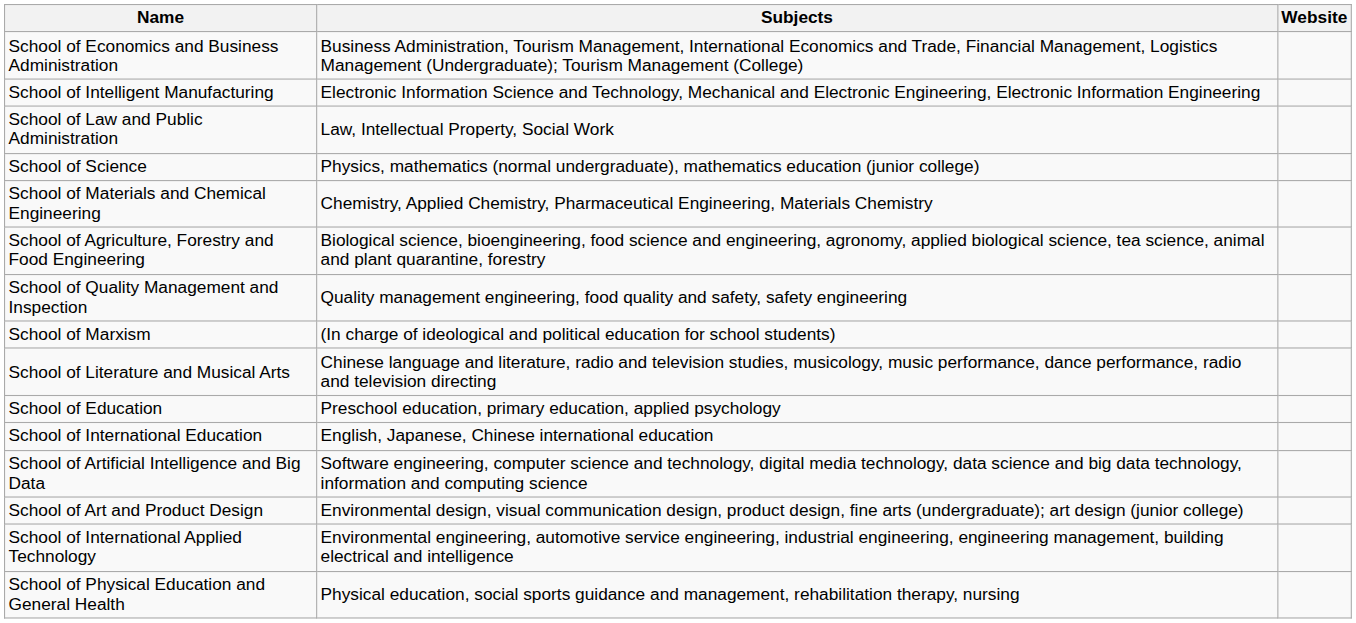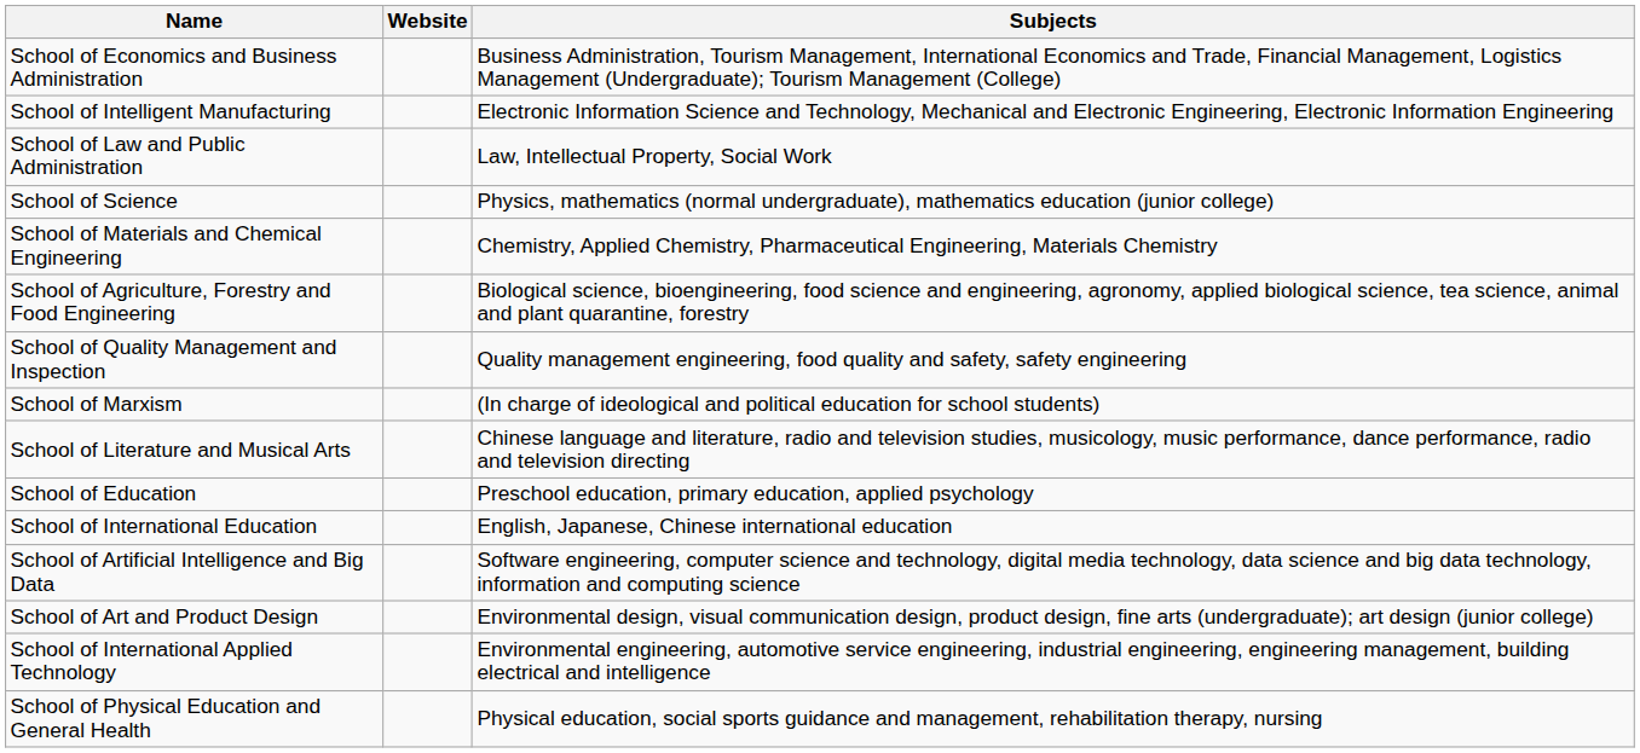columns swapped: Subjects <-> Website
